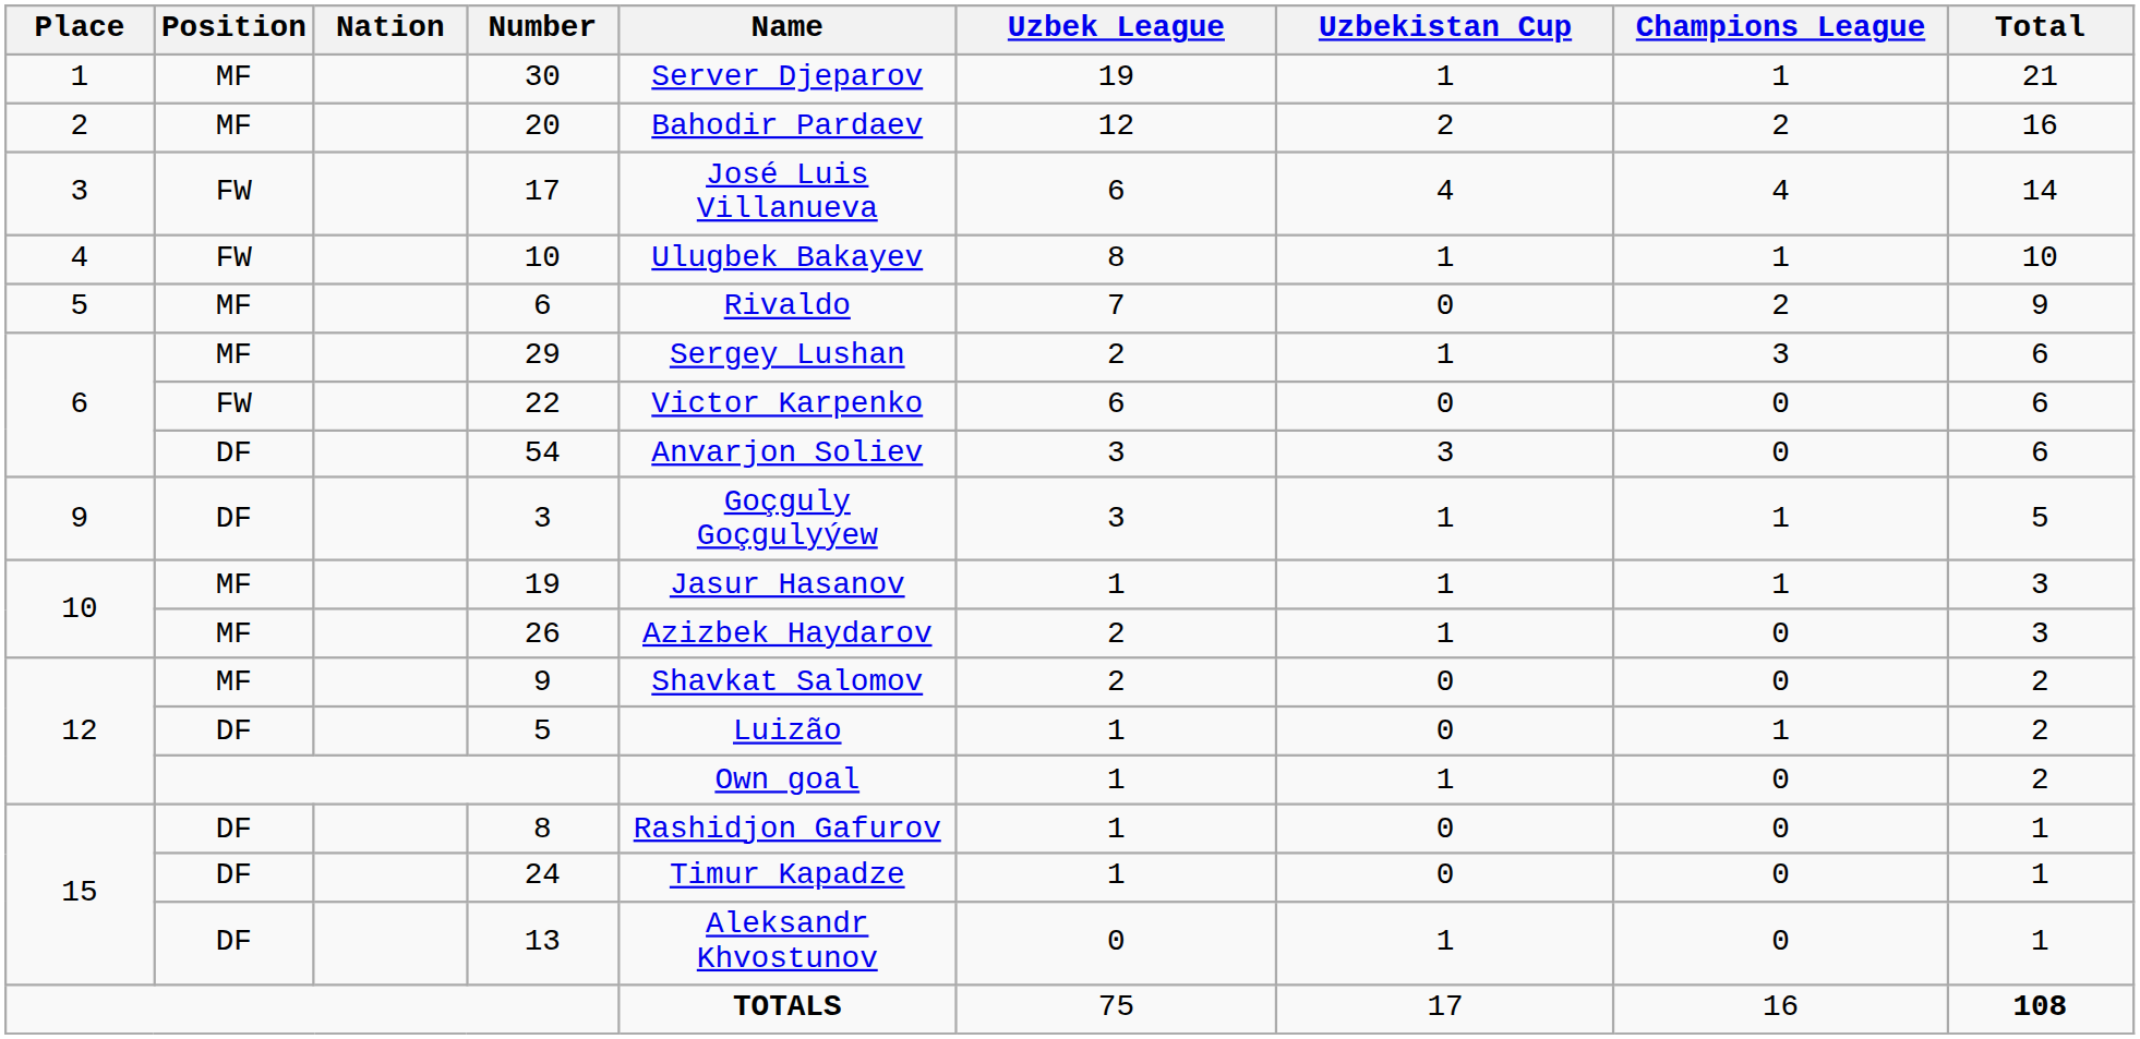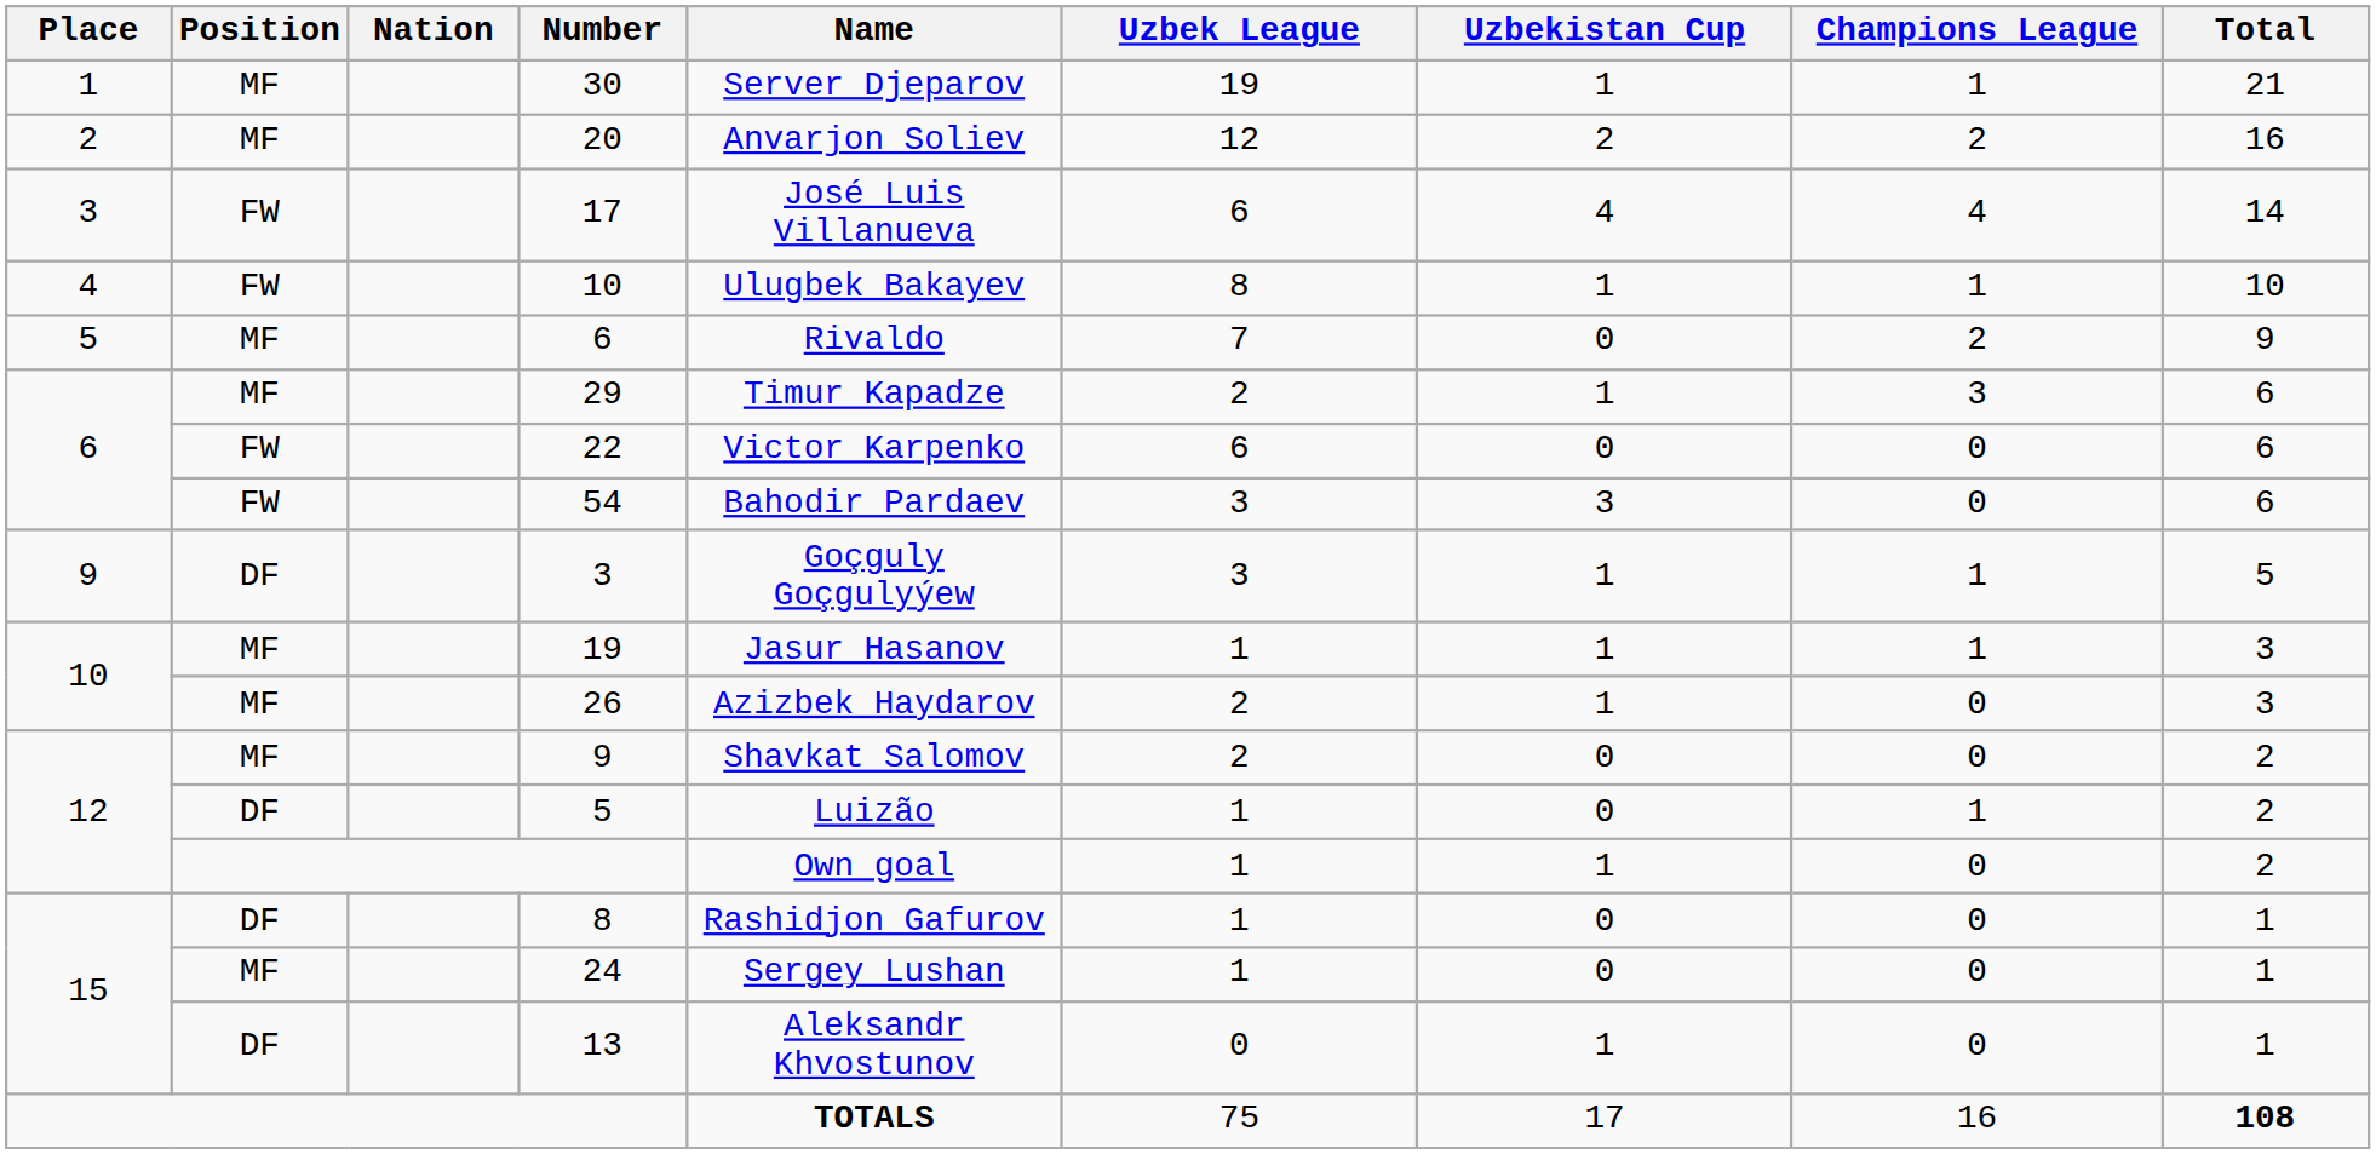20 | Name: Bahodir Pardaev -> Anvarjon Soliev
29 | Name: Sergey Lushan -> Timur Kapadze
54 | Position: DF -> FW
54 | Name: Anvarjon Soliev -> Bahodir Pardaev
24 | Position: DF -> MF
24 | Name: Timur Kapadze -> Sergey Lushan
